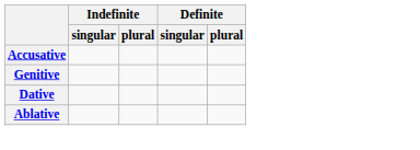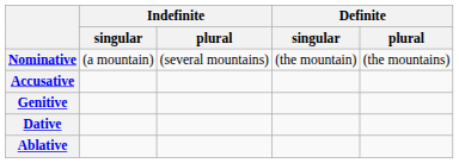+ row: Nominative | (a mountain) | (several mountains) | (the mountain) | (the mountains)
